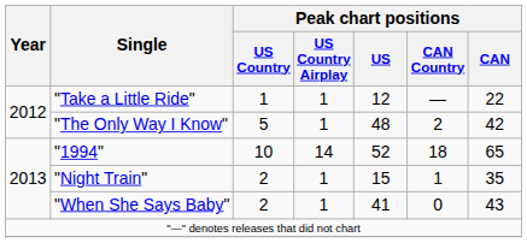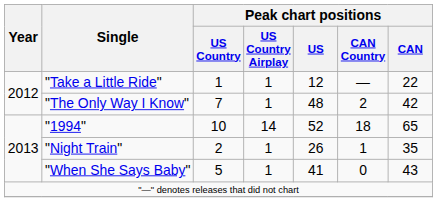"The Only Way I Know" | Peak chart positions / US Country: 5 -> 7
"Night Train" | Peak chart positions / US: 15 -> 26
"When She Says Baby" | Peak chart positions / US Country: 2 -> 5
